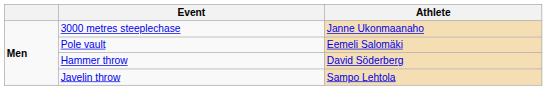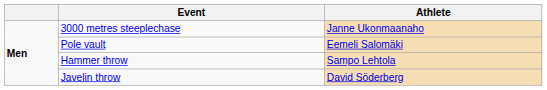Hammer throw | Athlete: David Söderberg -> Sampo Lehtola
Javelin throw | Athlete: Sampo Lehtola -> David Söderberg
